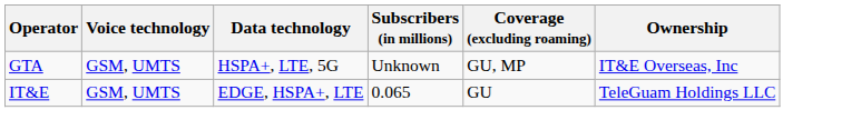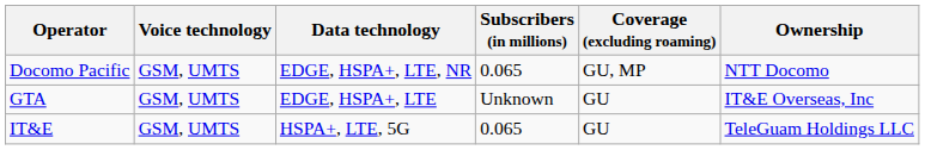+ row: Docomo Pacific | GSM, UMTS | EDGE, HSPA+, LTE, NR | 0.065 | GU, MP | NTT Docomo
GTA | Data technology: HSPA+, LTE, 5G -> EDGE, HSPA+, LTE
GTA | Coverage (excluding roaming): GU, MP -> GU
IT&E | Data technology: EDGE, HSPA+, LTE -> HSPA+, LTE, 5G
